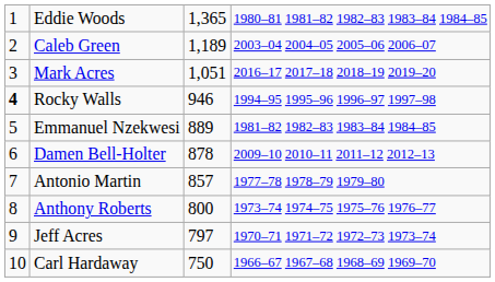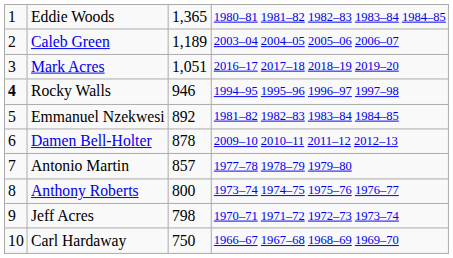Emmanuel Nzekwesi | column 3: 889 -> 892
Jeff Acres | column 3: 797 -> 798
